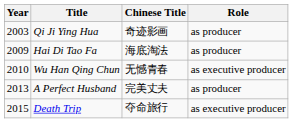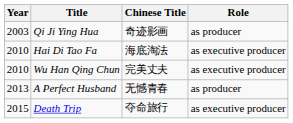Hai Di Tao Fa | Year: 2009 -> 2010
Hai Di Tao Fa | Role: as producer -> as executive producer
Wu Han Qing Chun | Chinese Title: 无憾青春 -> 完美丈夫
A Perfect Husband | Chinese Title: 完美丈夫 -> 无憾青春
